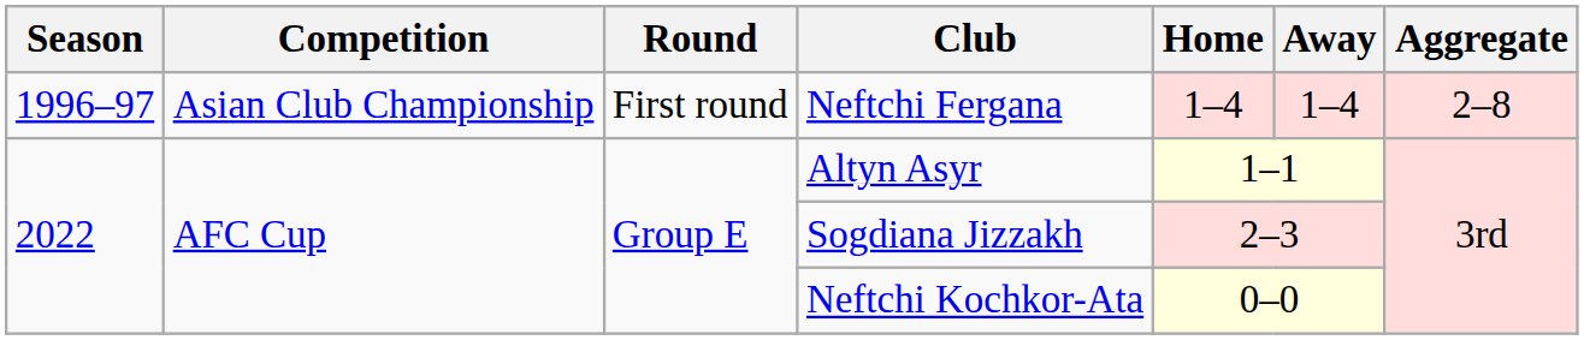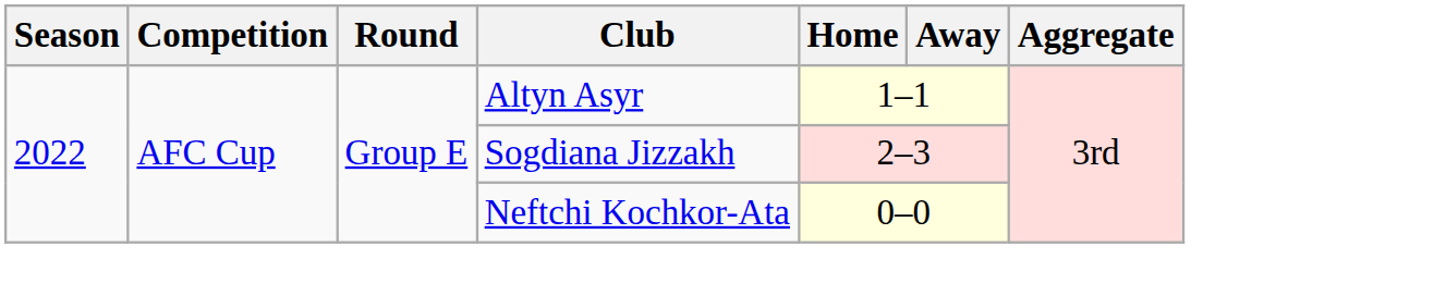- row: 1996–97 | Asian Club Championship | First round | Neftchi Fergana | 1–4 | 1–4 | 2–8
